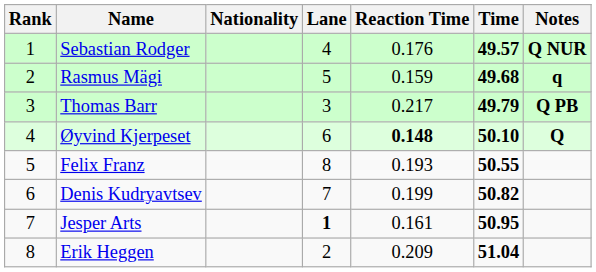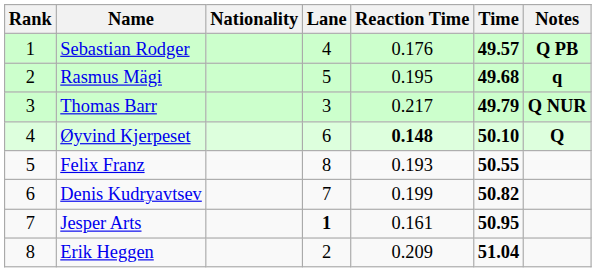Sebastian Rodger | Notes: Q NUR -> Q PB
Rasmus Mägi | Reaction Time: 0.159 -> 0.195
Thomas Barr | Notes: Q PB -> Q NUR
